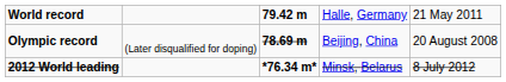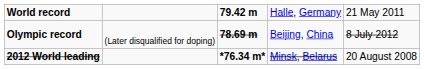Olympic record | column 5: 20 August 2008 -> 8 July 2012
2012 World leading | column 5: 8 July 2012 -> 20 August 2008
